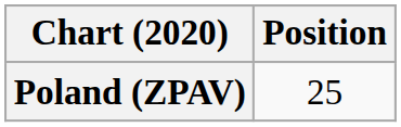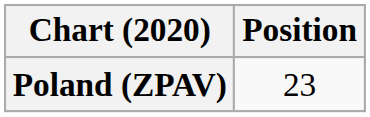Poland (ZPAV) | Position: 25 -> 23
